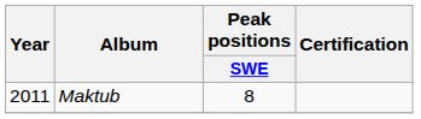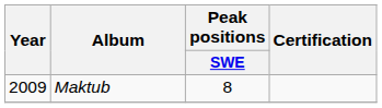Maktub | Year: 2011 -> 2009
